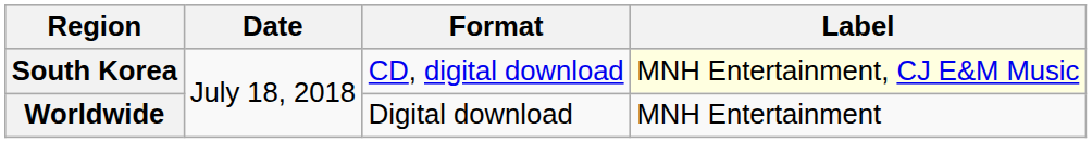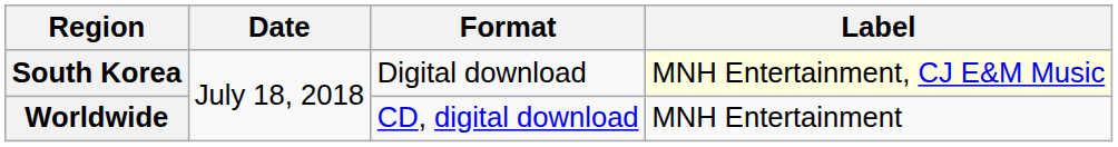South Korea | Format: CD, digital download -> Digital download
Worldwide | Format: Digital download -> CD, digital download
